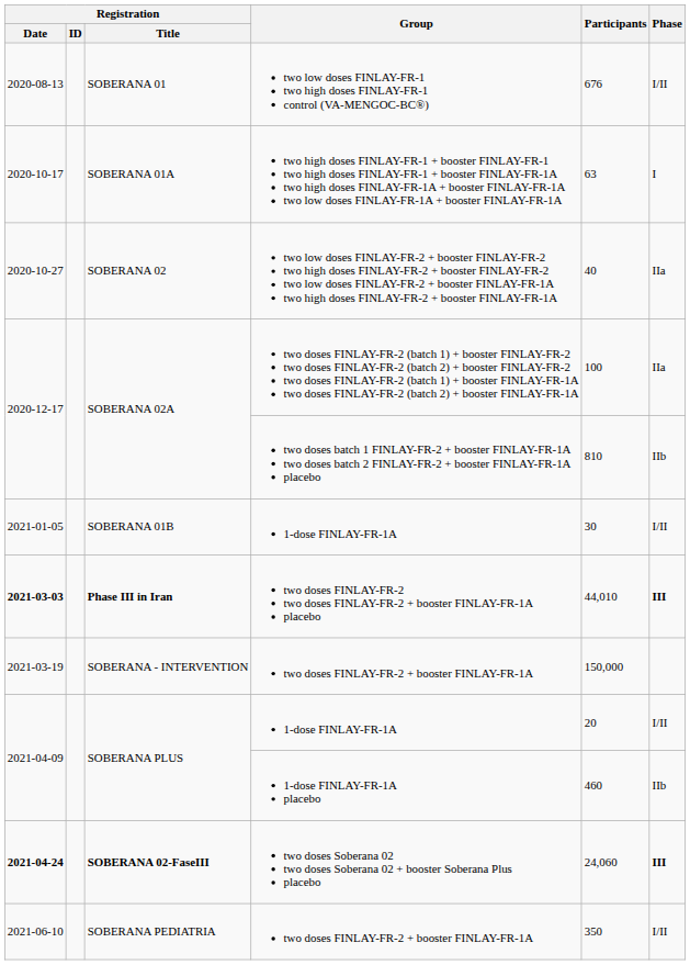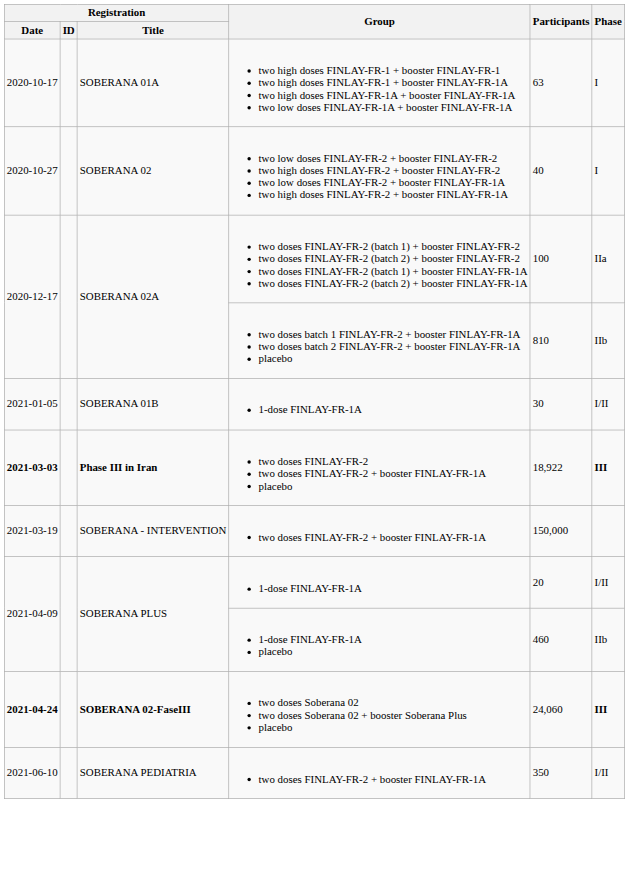- row: 2020-08-13 | SOBERANA 01 | two low doses FINLAY-FR-1 two high doses FINLAY-FR-1 control (VA-MENGOC-BC®) | 676 | I/II
2020-10-27 | Phase: IIa -> I
2021-03-03 | Participants: 44,010 -> 18,922
